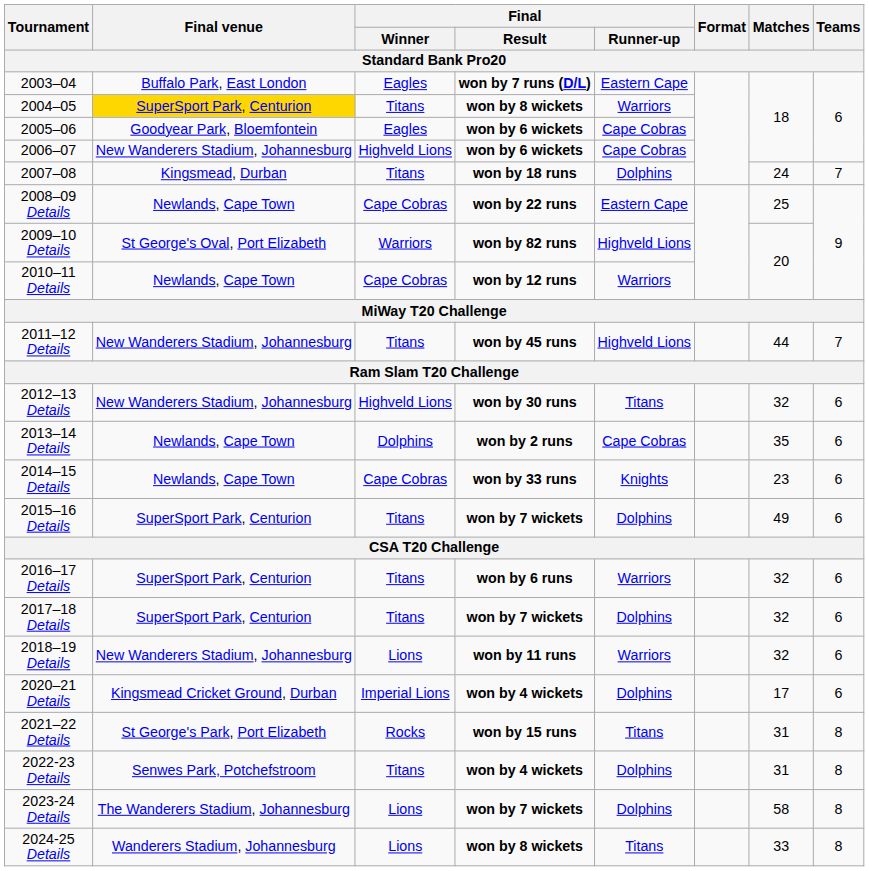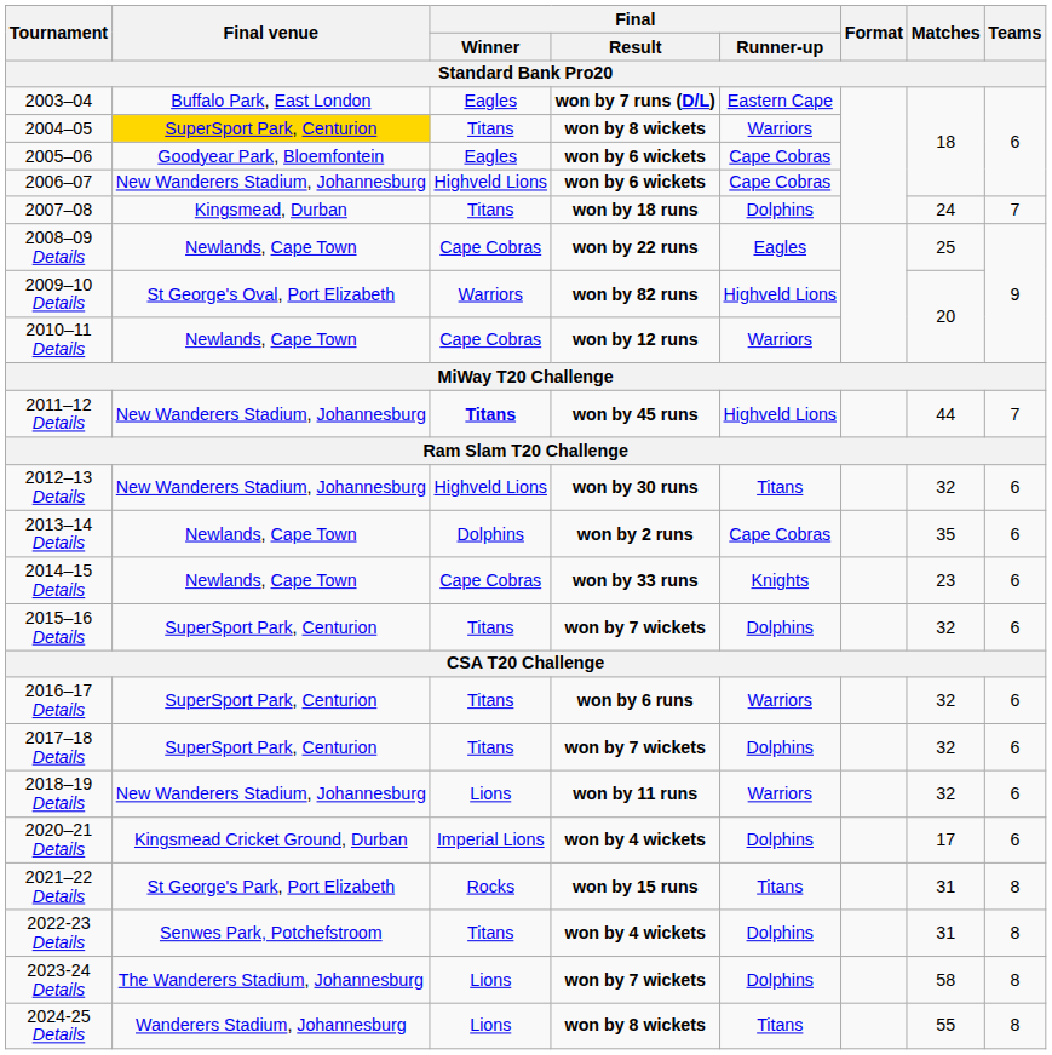2008–09 Details | Final / Runner-up: Eastern Cape -> Eagles
2011–12 Details | Final / Winner: normal -> bold
2015–16 Details | Matches: 49 -> 32
2024-25 Details | Matches: 33 -> 55
